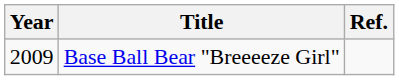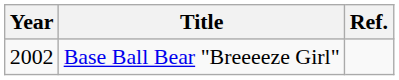Base Ball Bear "Breeeeze Girl" | Year: 2009 -> 2002
